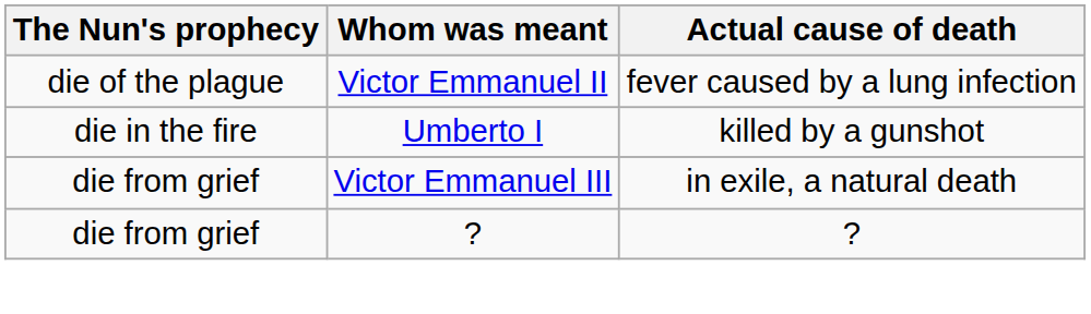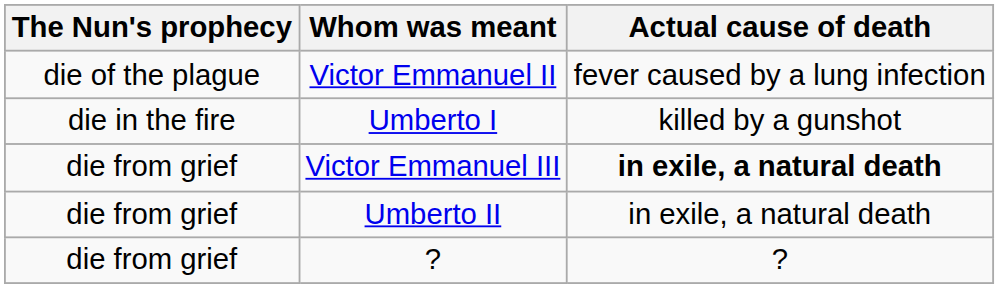Victor Emmanuel III | Actual cause of death: normal -> bold
+ row: die from grief | Umberto II | in exile, a natural death
